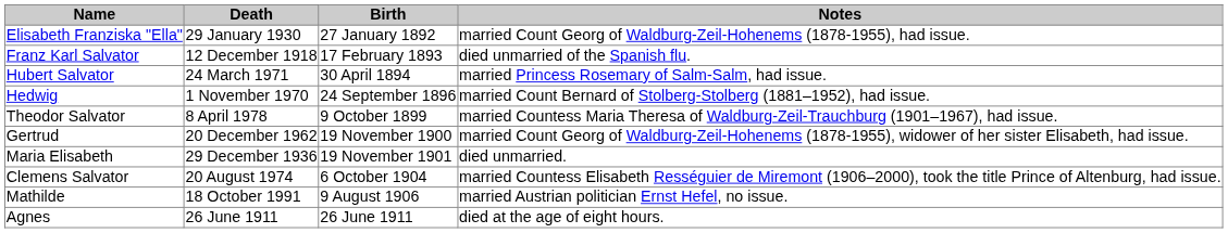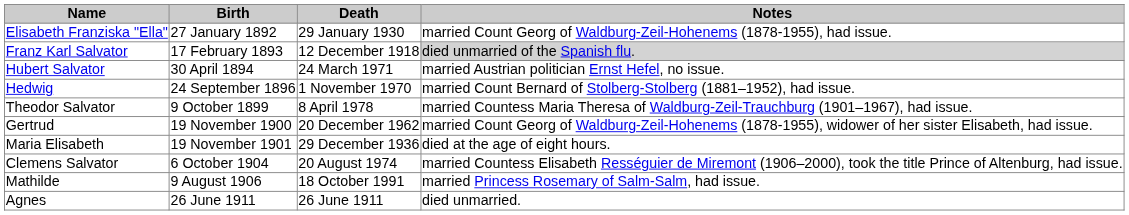columns swapped: Birth <-> Death
Franz Karl Salvator | Notes: no background -> lightgrey background
Hubert Salvator | Notes: married Princess Rosemary of Salm-Salm, had issue. -> married Austrian politician Ernst Hefel, no issue.
Maria Elisabeth | Notes: died unmarried. -> died at the age of eight hours.
Mathilde | Notes: married Austrian politician Ernst Hefel, no issue. -> married Princess Rosemary of Salm-Salm, had issue.
Agnes | Notes: died at the age of eight hours. -> died unmarried.
